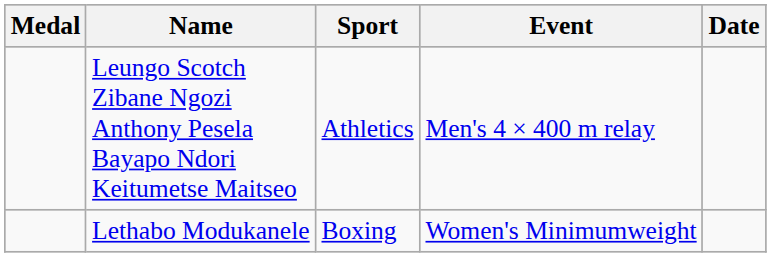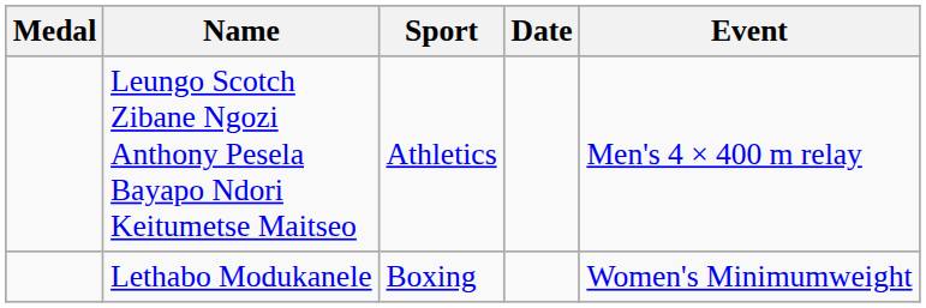columns swapped: Event <-> Date
